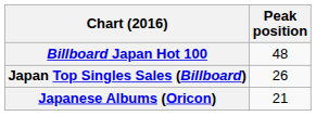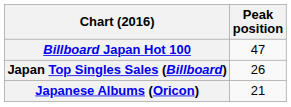Billboard Japan Hot 100 | Peak position: 48 -> 47
